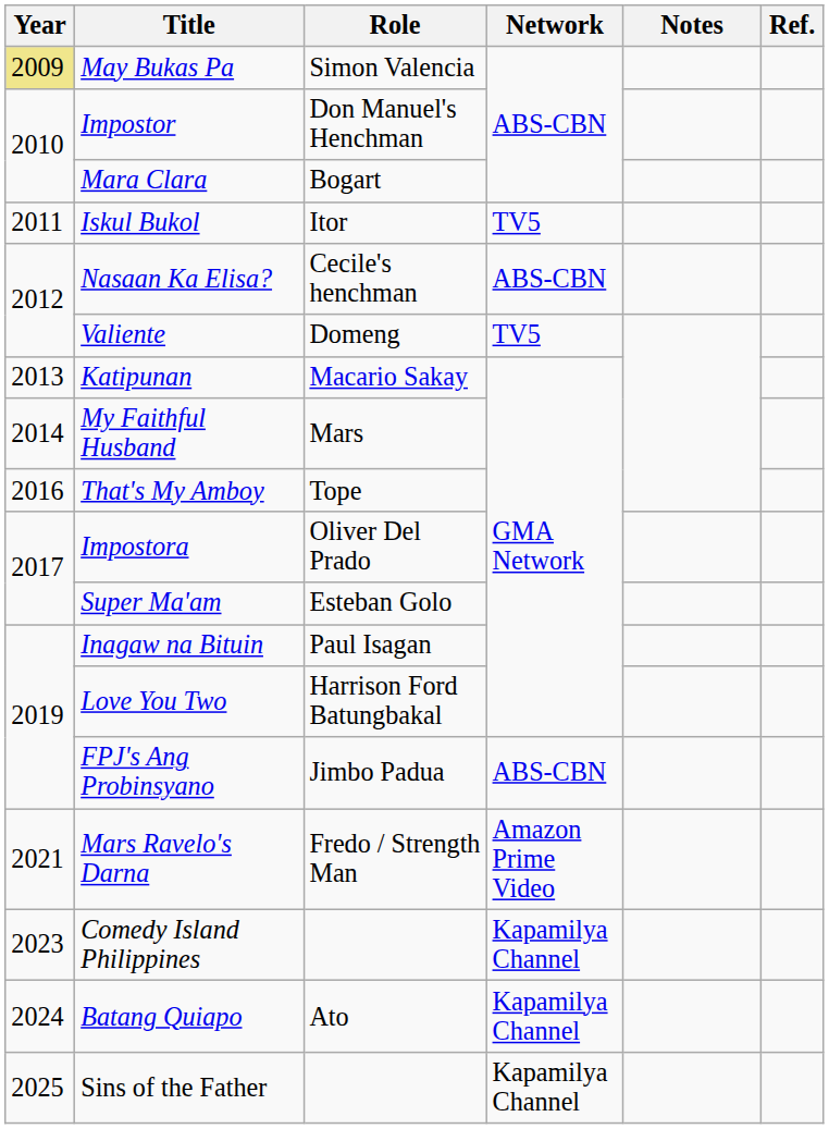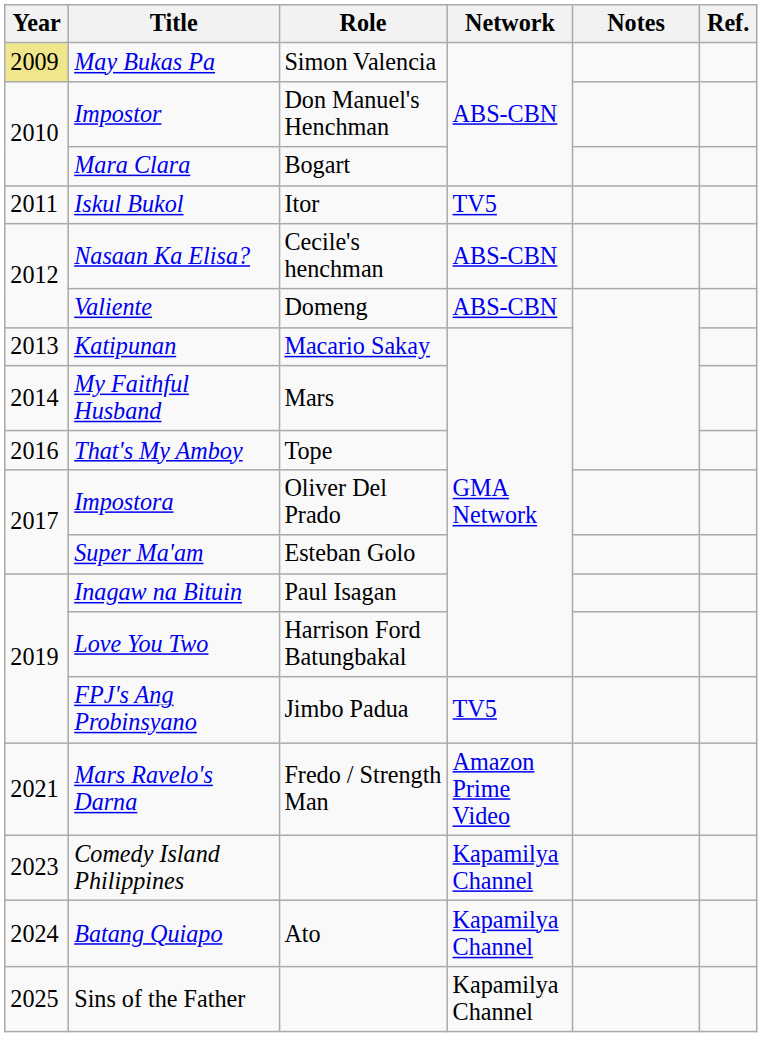Valiente | Network: TV5 -> ABS-CBN
FPJ's Ang Probinsyano | Network: ABS-CBN -> TV5
